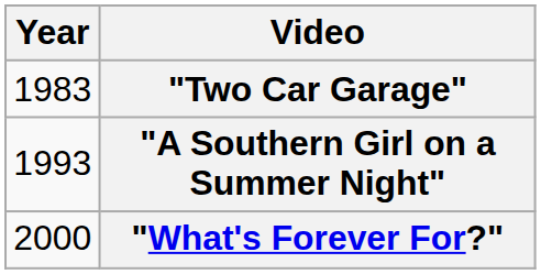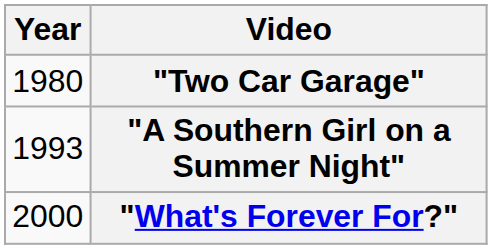"Two Car Garage" | Year: 1983 -> 1980
